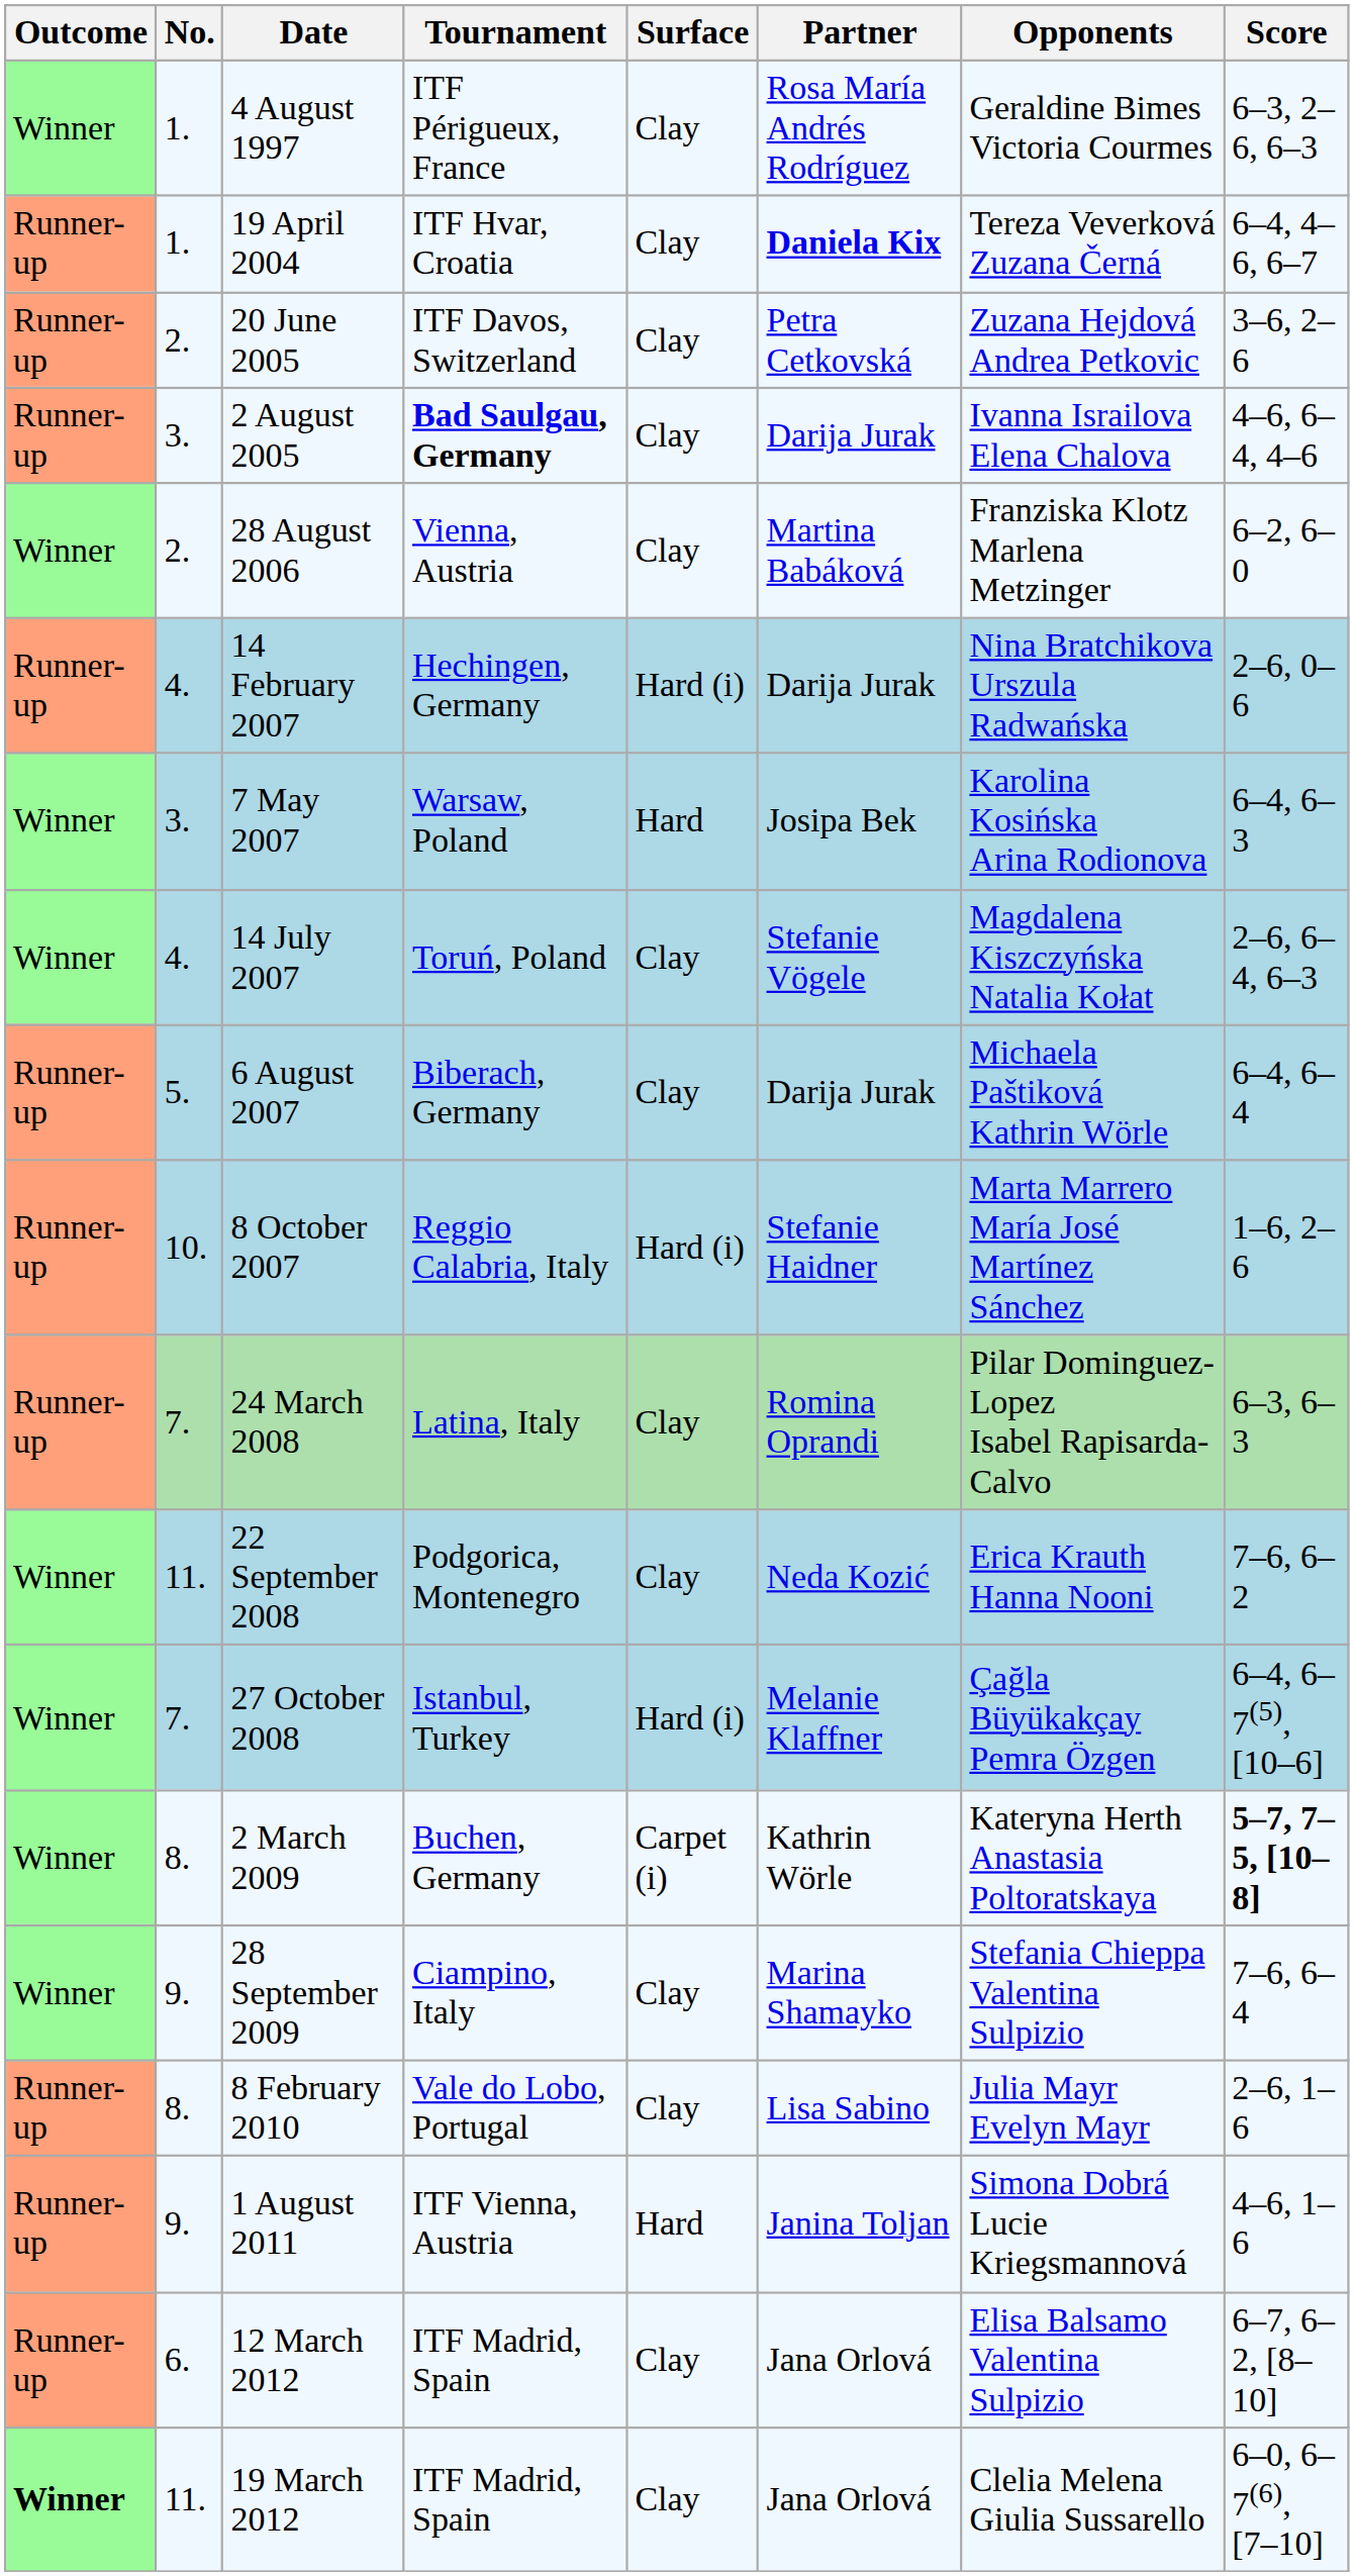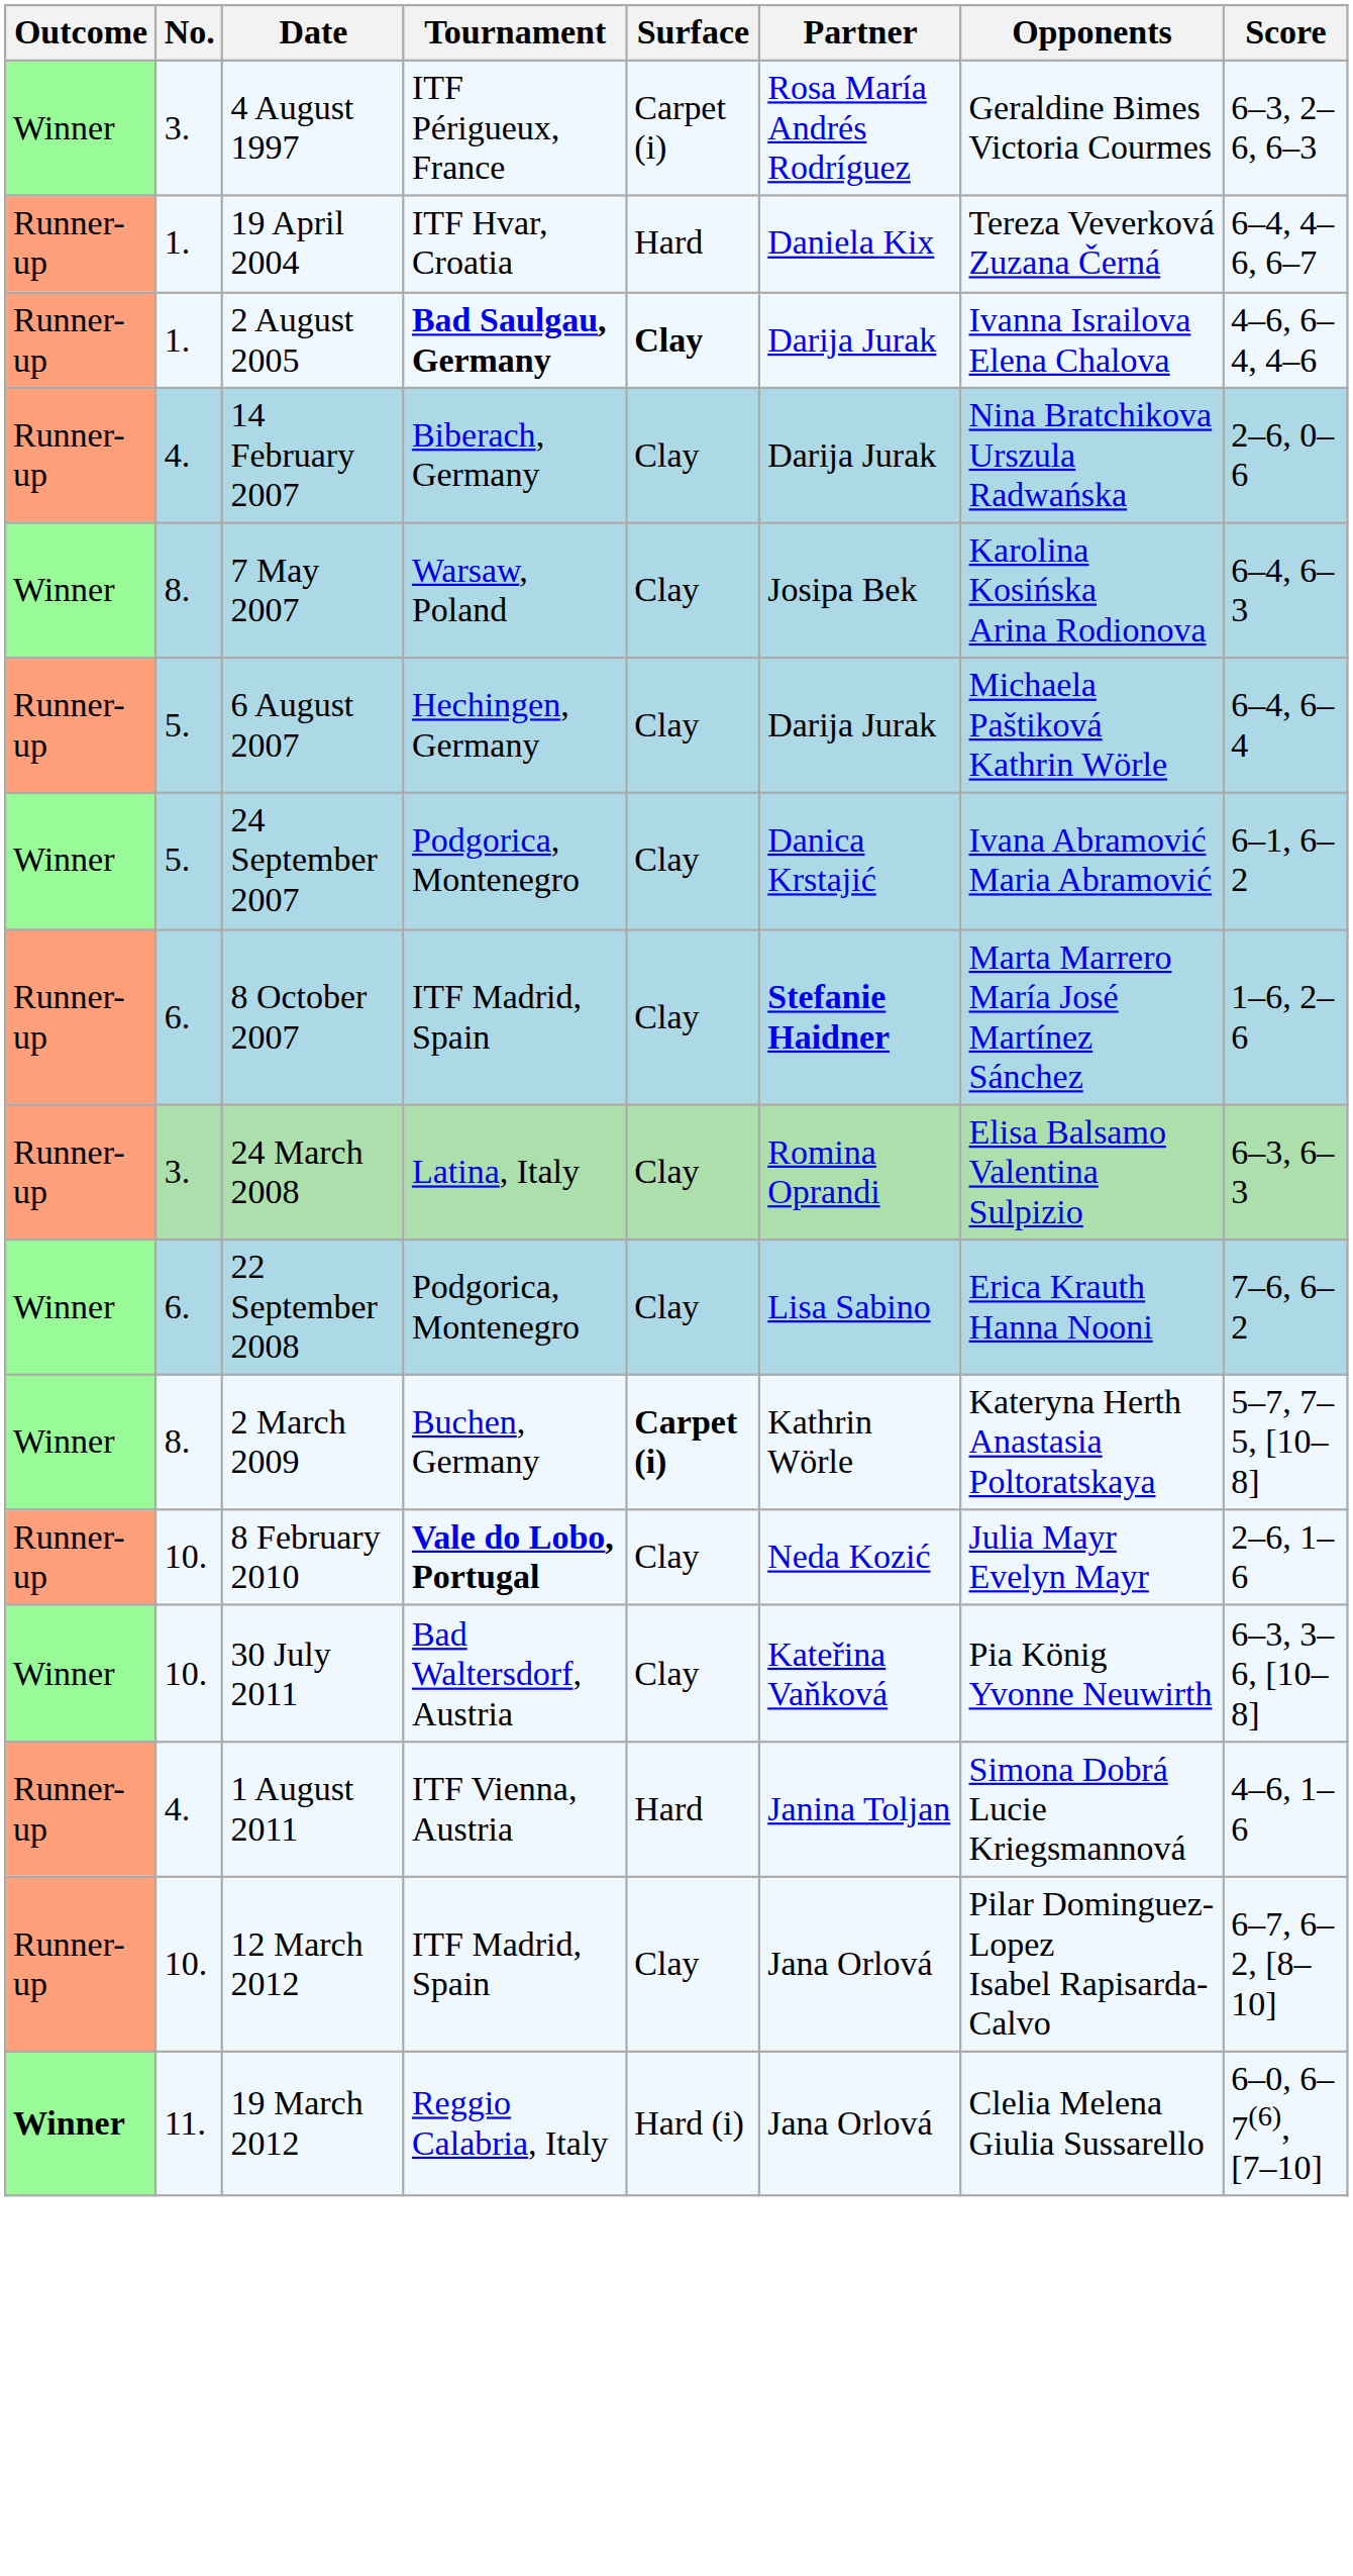4 August 1997 | No.: 1. -> 3.
4 August 1997 | Surface: Clay -> Carpet (i)
19 April 2004 | Surface: Clay -> Hard
19 April 2004 | Partner: bold -> normal
- row: Runner-up | 2. | 20 June 2005 | ITF Davos, Switzerland | Clay | Petra Cetkovská | Zuzana Hejdová Andrea Petkovic | 3–6, 2–6
2 August 2005 | No.: 3. -> 1.
2 August 2005 | Surface: normal -> bold
- row: Winner | 2. | 28 August 2006 | Vienna, Austria | Clay | Martina Babáková | Franziska Klotz Marlena Metzinger | 6–2, 6–0
14 February 2007 | Tournament: Hechingen, Germany -> Biberach, Germany
14 February 2007 | Surface: Hard (i) -> Clay
7 May 2007 | No.: 3. -> 8.
7 May 2007 | Surface: Hard -> Clay
- row: Winner | 4. | 14 July 2007 | Toruń, Poland | Clay | Stefanie Vögele | Magdalena Kiszczyńska Natalia Kołat | 2–6, 6–4, 6–3
6 August 2007 | Tournament: Biberach, Germany -> Hechingen, Germany
+ row: Winner | 5. | 24 September 2007 | Podgorica, Montenegro | Clay | Danica Krstajić | Ivana Abramović Maria Abramović | 6–1, 6–2
8 October 2007 | No.: 10. -> 6.
8 October 2007 | Tournament: Reggio Calabria, Italy -> ITF Madrid, Spain
8 October 2007 | Surface: Hard (i) -> Clay
8 October 2007 | Partner: normal -> bold
24 March 2008 | No.: 7. -> 3.
24 March 2008 | Opponents: Pilar Dominguez-Lopez Isabel Rapisarda-Calvo -> Elisa Balsamo Valentina Sulpizio
22 September 2008 | No.: 11. -> 6.
22 September 2008 | Partner: Neda Kozić -> Lisa Sabino
- row: Winner | 7. | 27 October 2008 | Istanbul, Turkey | Hard (i) | Melanie Klaffner | Çağla Büyükakçay Pemra Özgen | 6–4, 6–7(5), [10–6]
2 March 2009 | Surface: normal -> bold
2 March 2009 | Score: bold -> normal
- row: Winner | 9. | 28 September 2009 | Ciampino, Italy | Clay | Marina Shamayko | Stefania Chieppa Valentina Sulpizio | 7–6, 6–4
8 February 2010 | No.: 8. -> 10.
8 February 2010 | Tournament: normal -> bold
8 February 2010 | Partner: Lisa Sabino -> Neda Kozić
+ row: Winner | 10. | 30 July 2011 | Bad Waltersdorf, Austria | Clay | Kateřina Vaňková | Pia König Yvonne Neuwirth | 6–3, 3–6, [10–8]
1 August 2011 | No.: 9. -> 4.
12 March 2012 | No.: 6. -> 10.
12 March 2012 | Opponents: Elisa Balsamo Valentina Sulpizio -> Pilar Dominguez-Lopez Isabel Rapisarda-Calvo
19 March 2012 | Tournament: ITF Madrid, Spain -> Reggio Calabria, Italy
19 March 2012 | Surface: Clay -> Hard (i)
